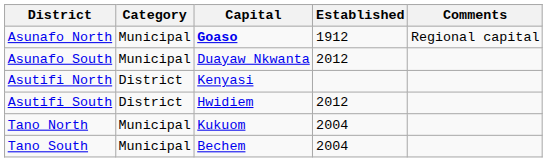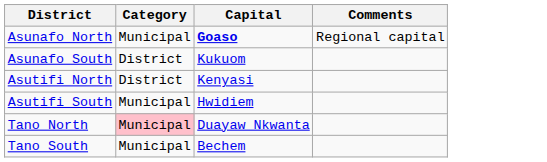- column: Established | 1912 | 2012 | 2012 | 2004 | 2004
Asunafo South | Category: Municipal -> District
Asunafo South | Capital: Duayaw Nkwanta -> Kukuom
Asutifi South | Category: District -> Municipal
Tano North | Category: no background -> pink background
Tano North | Capital: Kukuom -> Duayaw Nkwanta
